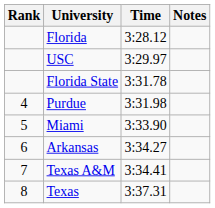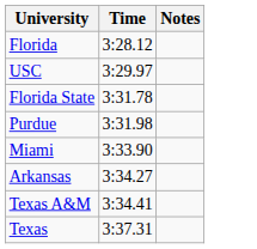- column: Rank | 4 | 5 | 6 | 7 | 8
